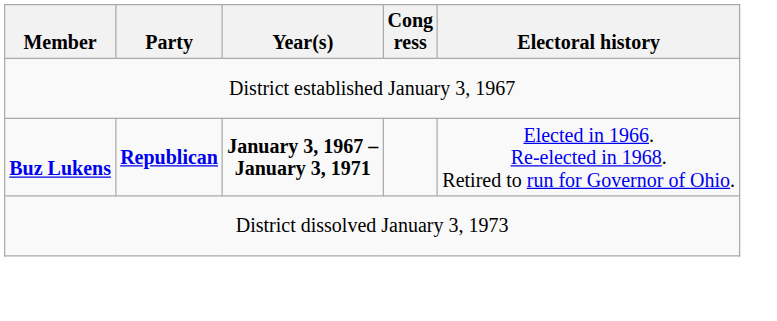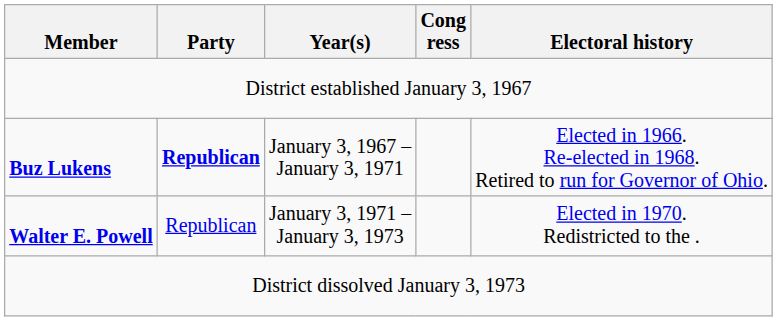Buz Lukens | Year(s): bold -> normal
+ row: Walter E. Powell | Republican | January 3, 1971 – January 3, 1973 | Elected in 1970. Redistricted to the .
